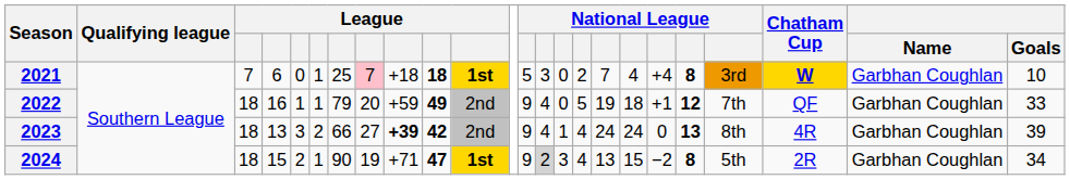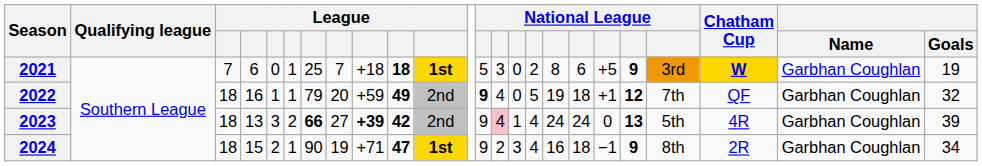2021 | column 8: pink background -> no background
2021 | column 17: 7 -> 8
2021 | column 18: 4 -> 6
2021 | column 19: +4 -> +5
2021 | column 20: 8 -> 9
2021 | Goals: 10 -> 19
2022 | column 13: normal -> bold
2022 | Goals: 33 -> 32
2023 | column 7: normal -> bold
2023 | column 14: no background -> pink background
2023 | column 21: 8th -> 5th
2024 | column 14: lightgrey background -> no background
2024 | column 17: 13 -> 16
2024 | column 18: 15 -> 18
2024 | column 19: −2 -> −1
2024 | column 20: 8 -> 9
2024 | column 21: 5th -> 8th
